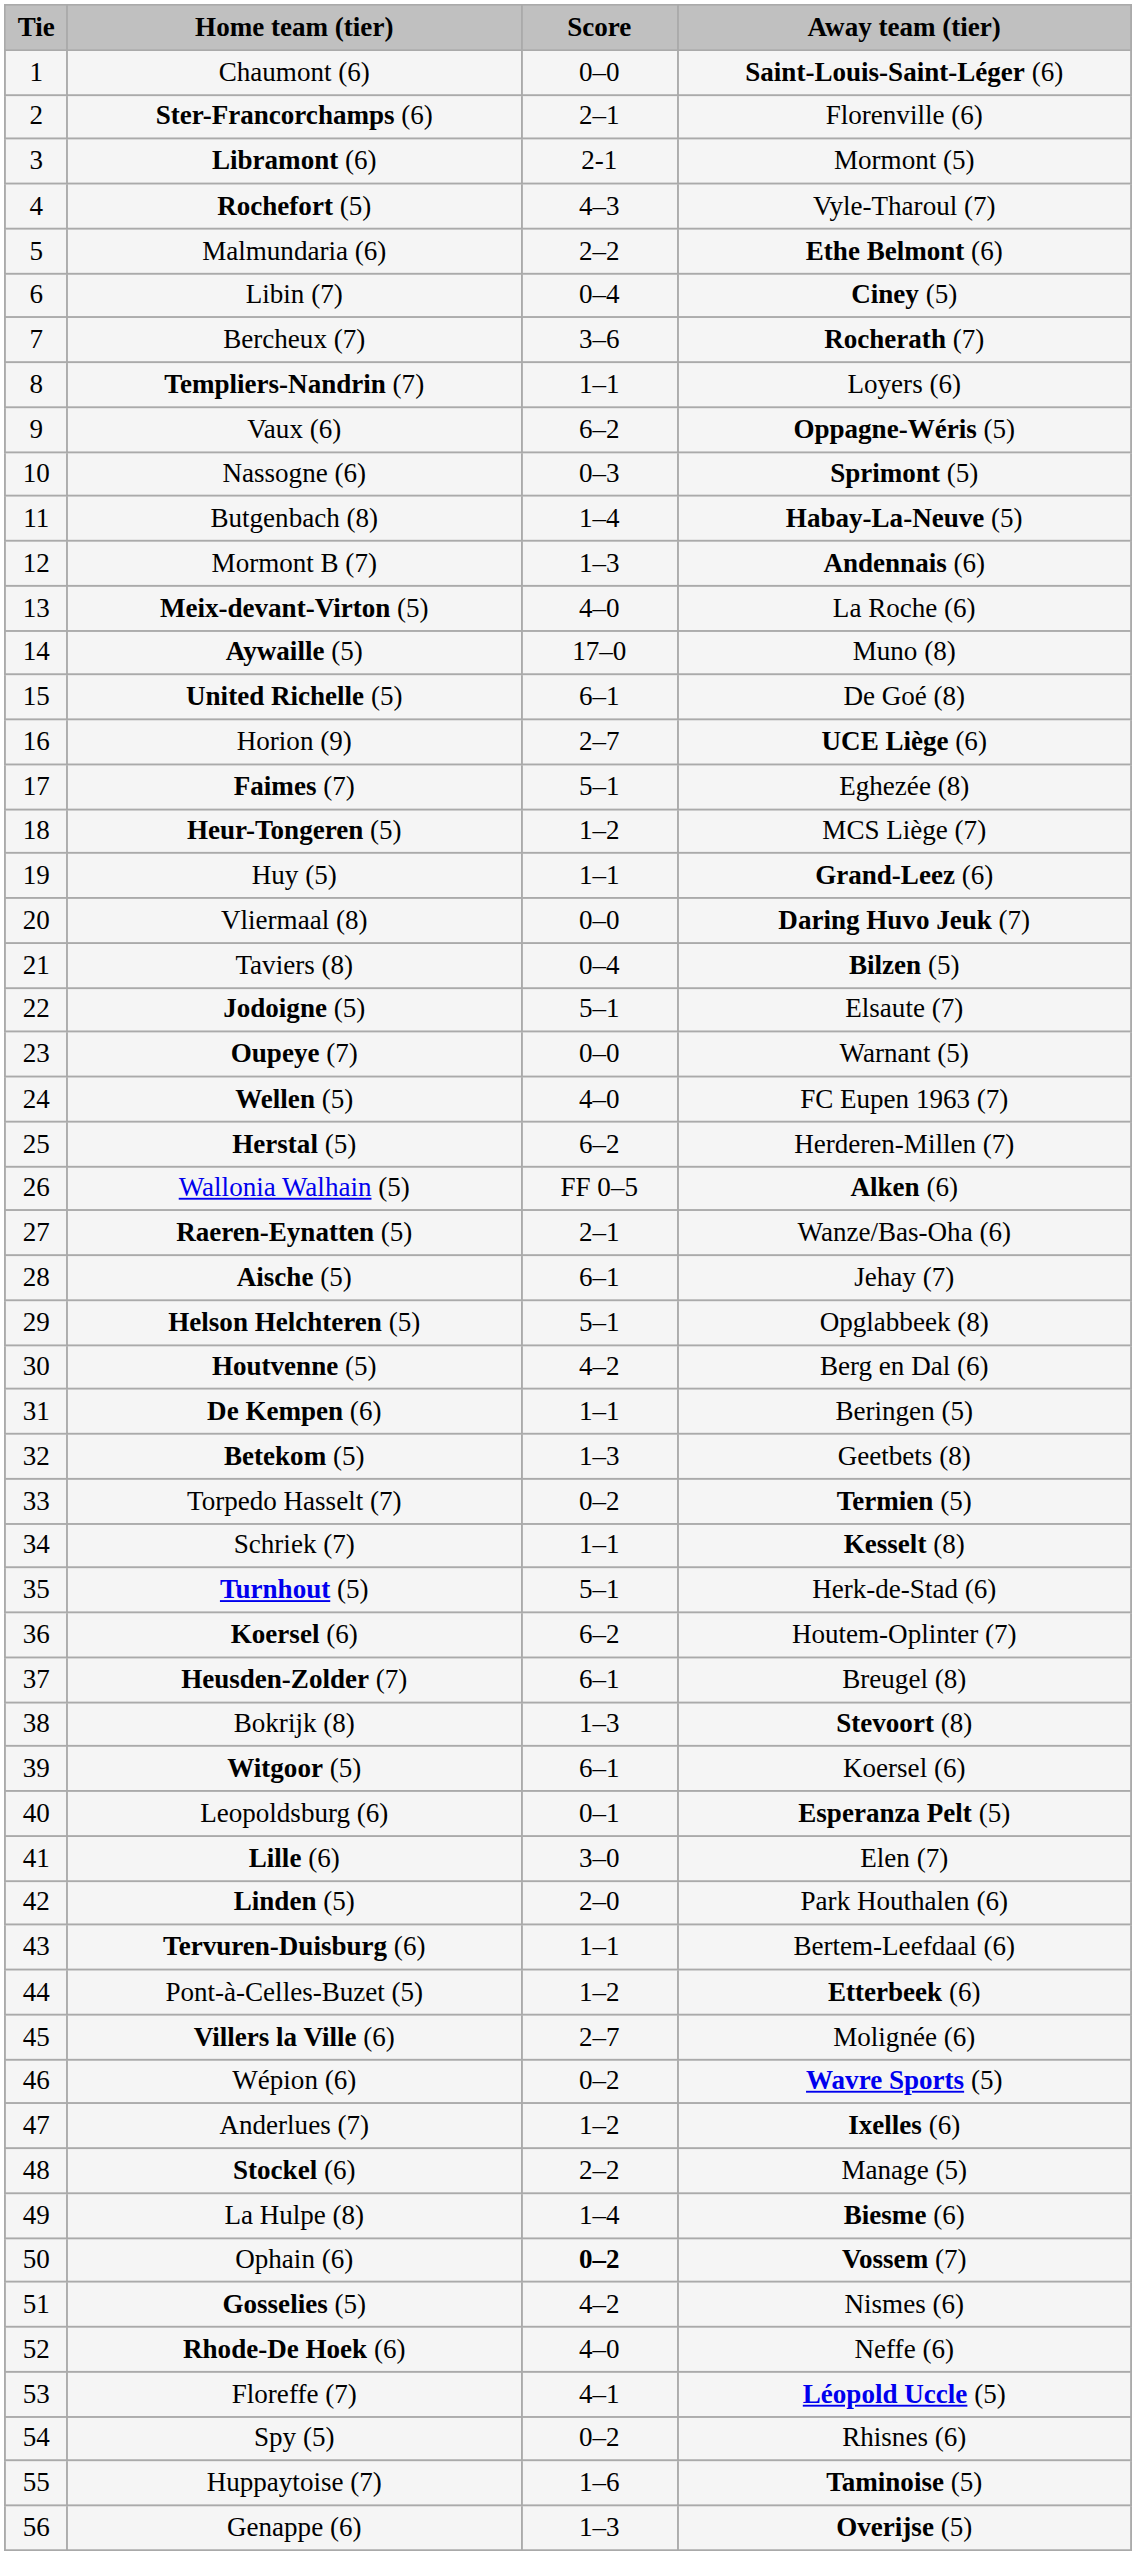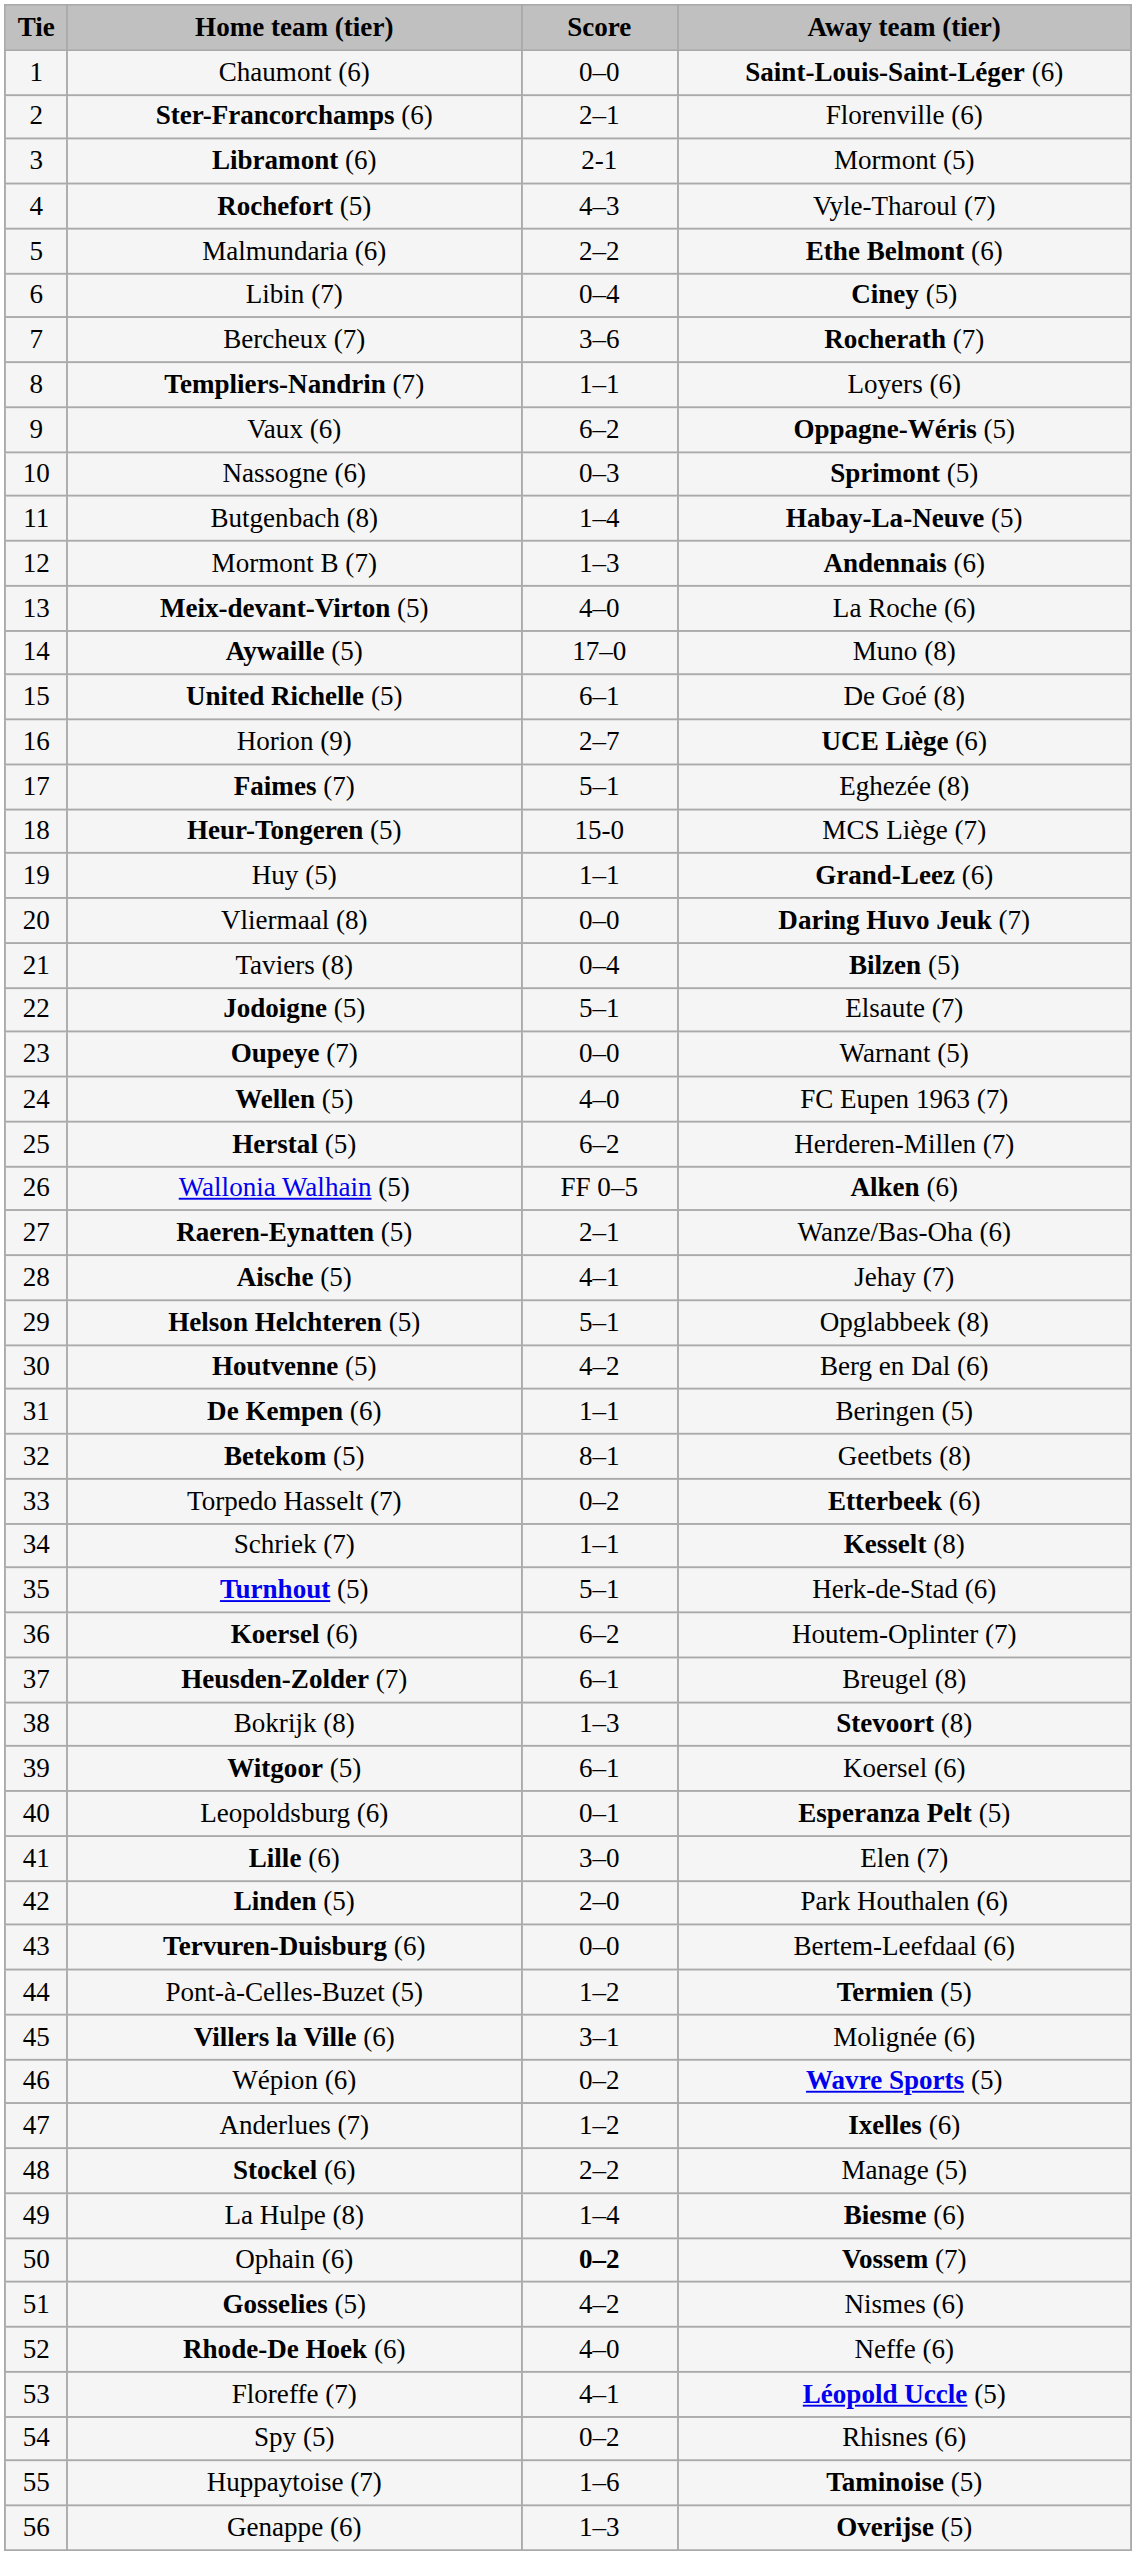Heur-Tongeren (5) | Score: 1–2 -> 15-0
Aische (5) | Score: 6–1 -> 4–1
Betekom (5) | Score: 1–3 -> 8–1
Torpedo Hasselt (7) | Away team (tier): Termien (5) -> Etterbeek (6)
Tervuren-Duisburg (6) | Score: 1–1 -> 0–0
Pont-à-Celles-Buzet (5) | Away team (tier): Etterbeek (6) -> Termien (5)
Villers la Ville (6) | Score: 2–7 -> 3–1
